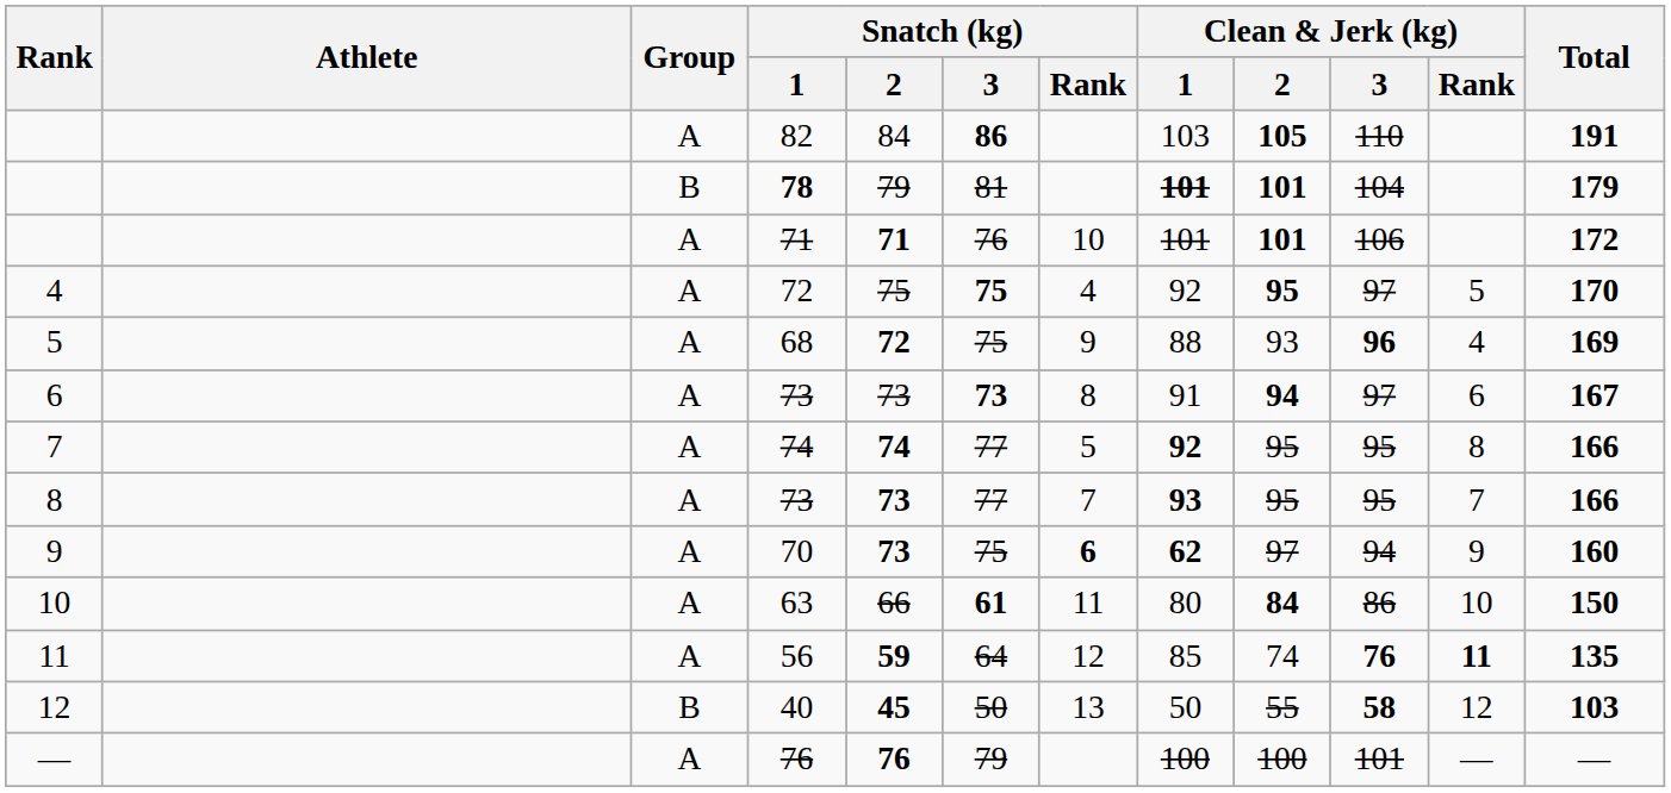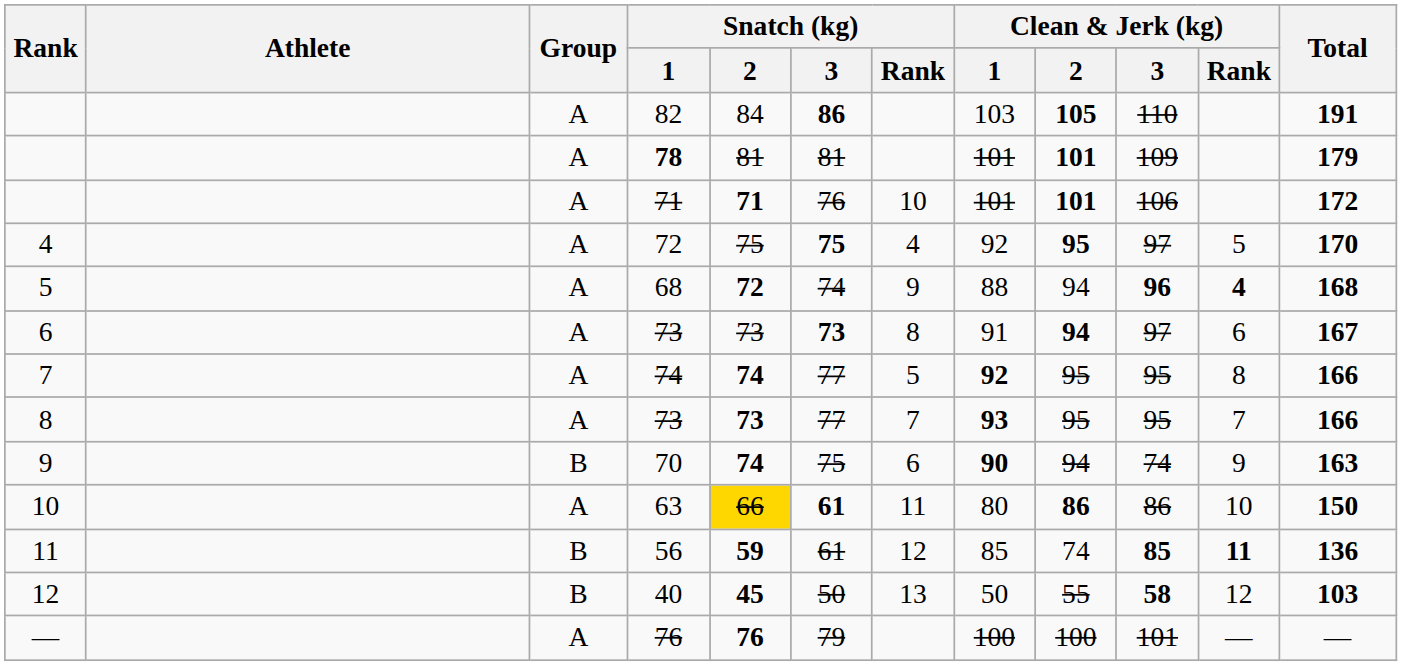78 | Group: B -> A
78 | Snatch (kg) / 2: 79 -> 81
78 | Clean & Jerk (kg) / 1: bold -> normal
78 | Clean & Jerk (kg) / 3: 104 -> 109
68 | Snatch (kg) / 3: 75 -> 74
68 | Clean & Jerk (kg) / 2: 93 -> 94
68 | Clean & Jerk (kg) / Rank: normal -> bold
68 | Total: 169 -> 168
70 | Group: A -> B
70 | Snatch (kg) / 2: 73 -> 74
70 | Snatch (kg) / Rank: bold -> normal
70 | Clean & Jerk (kg) / 1: 62 -> 90
70 | Clean & Jerk (kg) / 2: 97 -> 94
70 | Clean & Jerk (kg) / 3: 94 -> 74
70 | Total: 160 -> 163
63 | Snatch (kg) / 2: no background -> gold background
63 | Clean & Jerk (kg) / 2: 84 -> 86
56 | Group: A -> B
56 | Snatch (kg) / 3: 64 -> 61
56 | Clean & Jerk (kg) / 3: 76 -> 85
56 | Total: 135 -> 136
